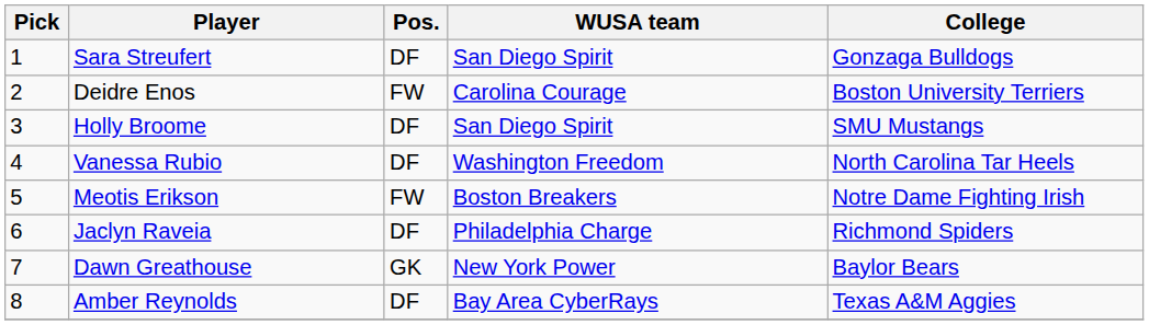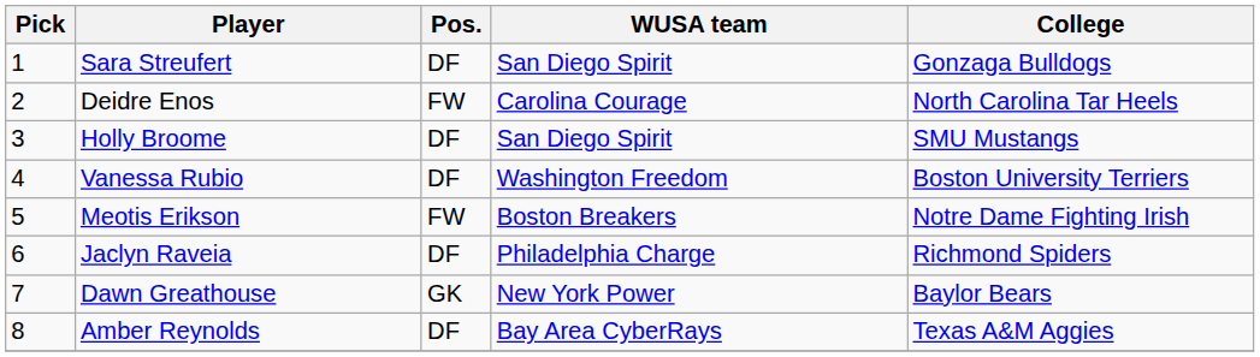Deidre Enos | College: Boston University Terriers -> North Carolina Tar Heels
Vanessa Rubio | College: North Carolina Tar Heels -> Boston University Terriers
